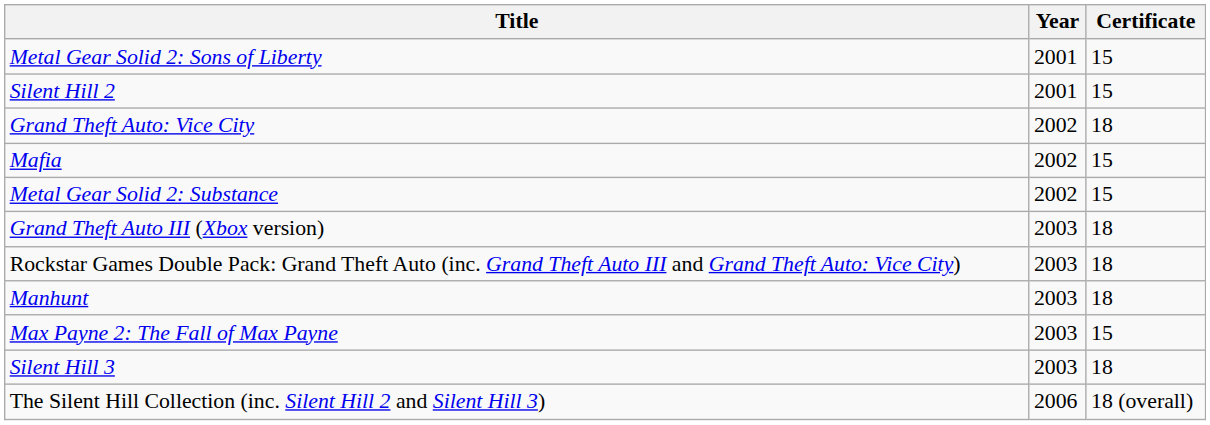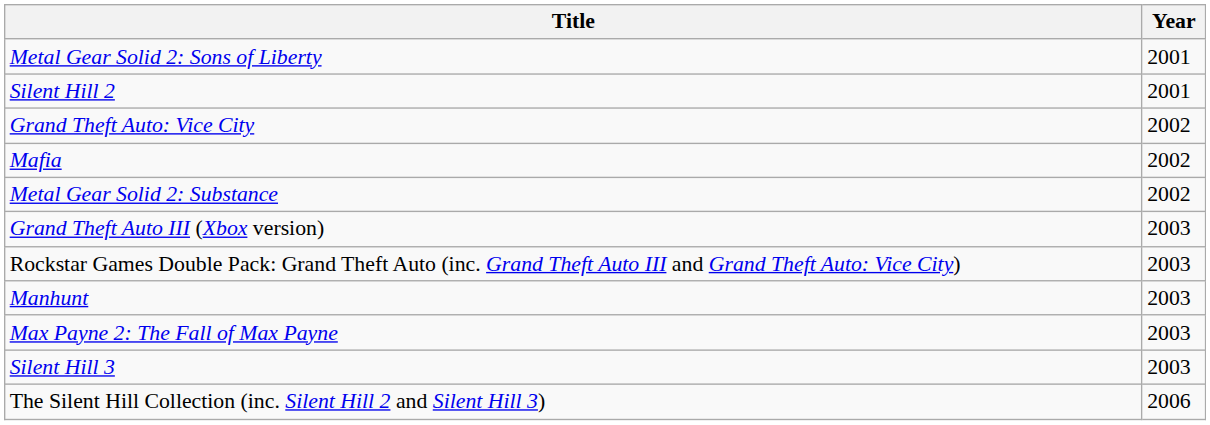- column: Certificate | 15 | 15 | 18 | 15 | 15 | 18 | 18 | 18 | 15 | 18 | 18 (overall)
